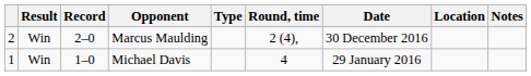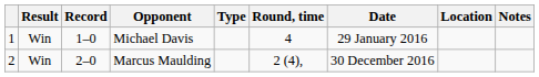rows swapped: Marcus Maulding <-> Michael Davis
